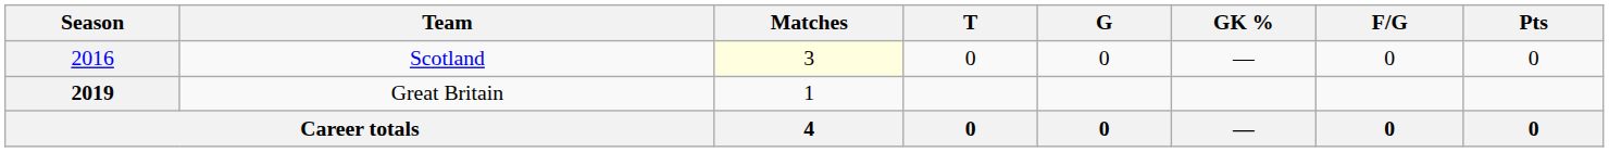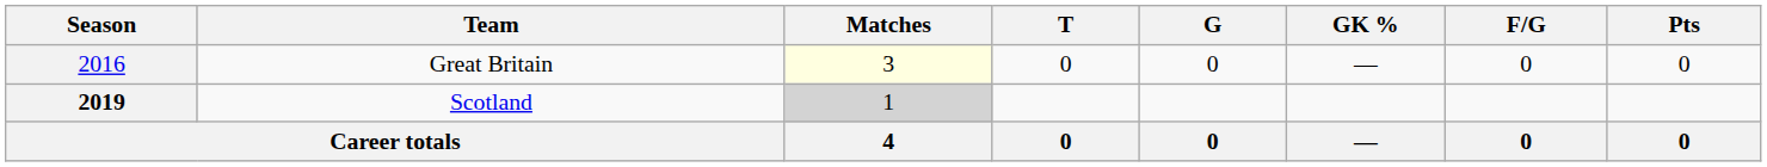2016 | Team: Scotland -> Great Britain
2019 | Team: Great Britain -> Scotland
2019 | Matches: no background -> lightgrey background
